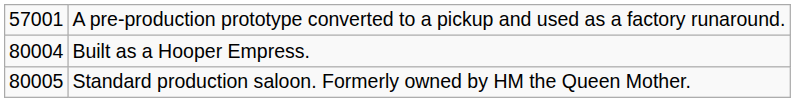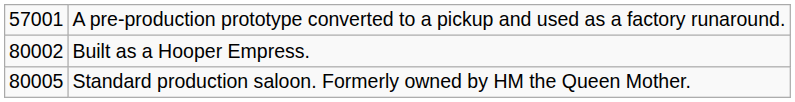Built as a Hooper Empress. | column 1: 80004 -> 80002
